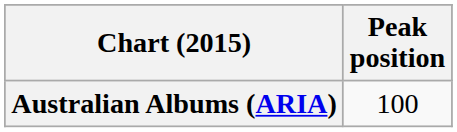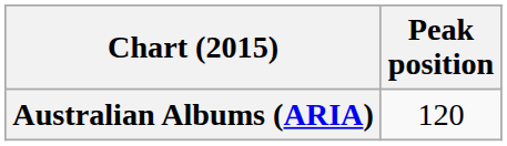Australian Albums (ARIA) | Peak position: 100 -> 120
